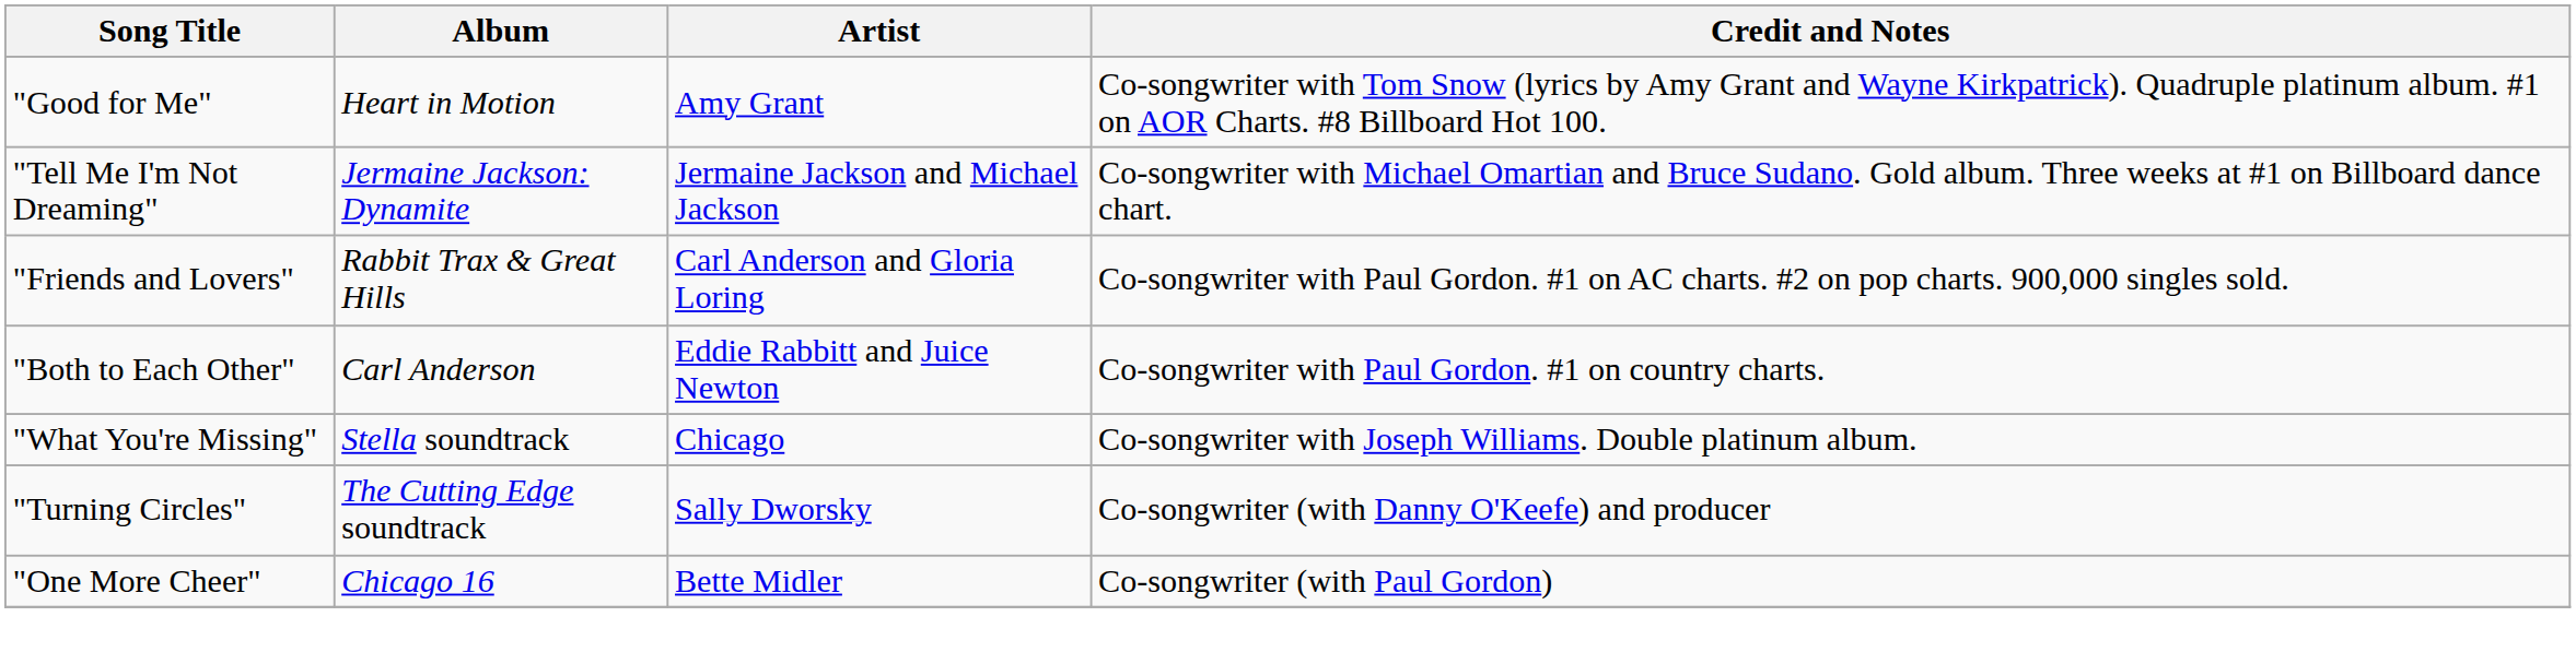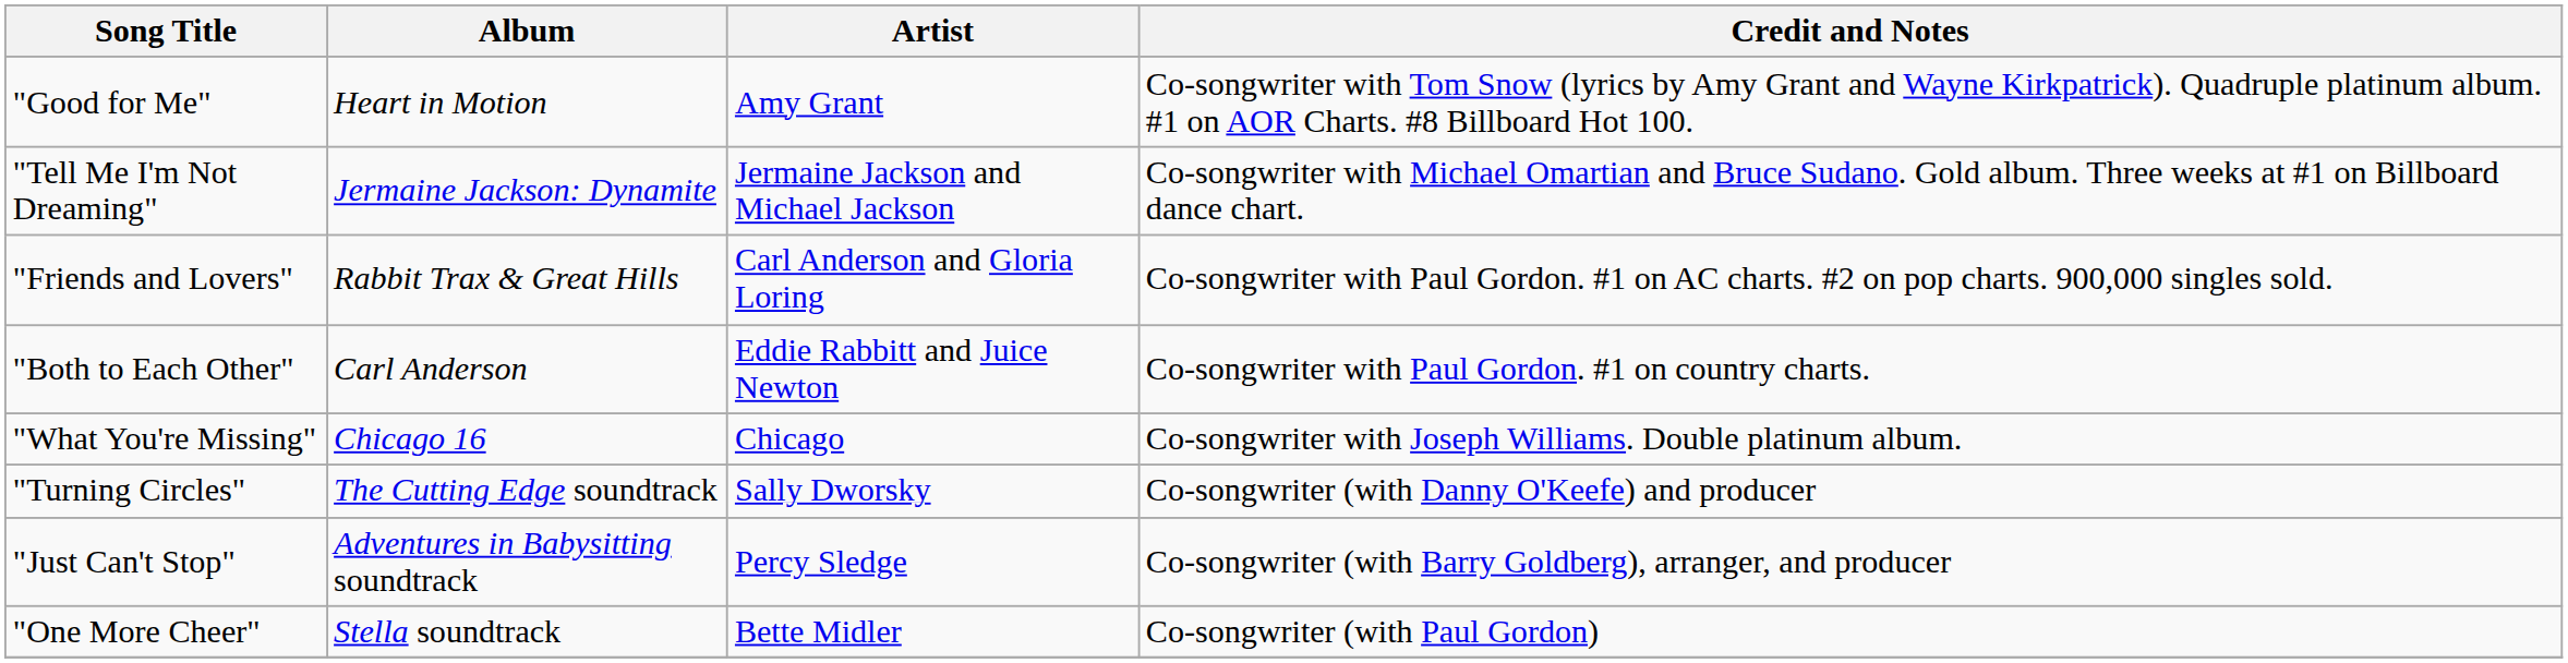"What You're Missing" | Album: Stella soundtrack -> Chicago 16
+ row: "Just Can't Stop" | Adventures in Babysitting soundtrack | Percy Sledge | Co-songwriter (with Barry Goldberg), arranger, and producer
"One More Cheer" | Album: Chicago 16 -> Stella soundtrack
